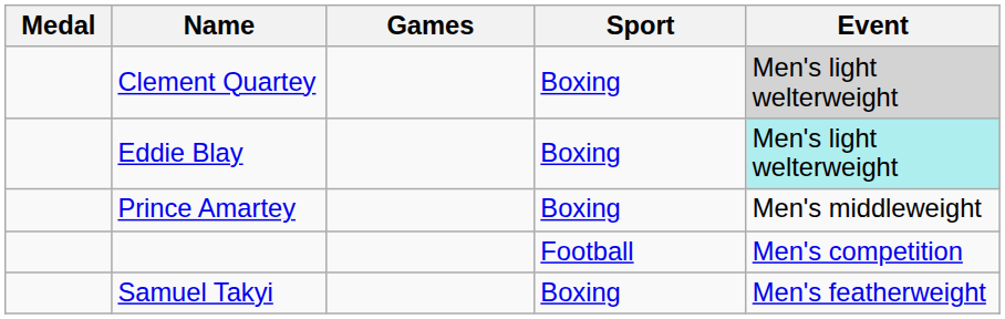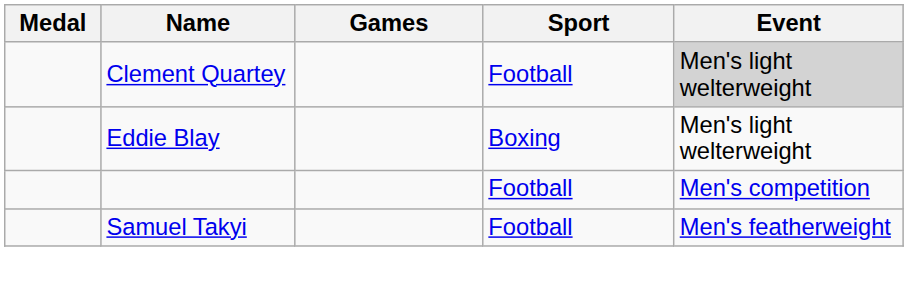Clement Quartey | Sport: Boxing -> Football
Eddie Blay | Event: paleturquoise background -> no background
- row: Prince Amartey | Boxing | Men's middleweight
Samuel Takyi | Sport: Boxing -> Football
